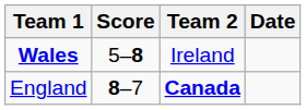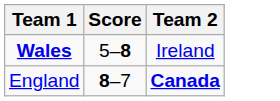- column: Date
